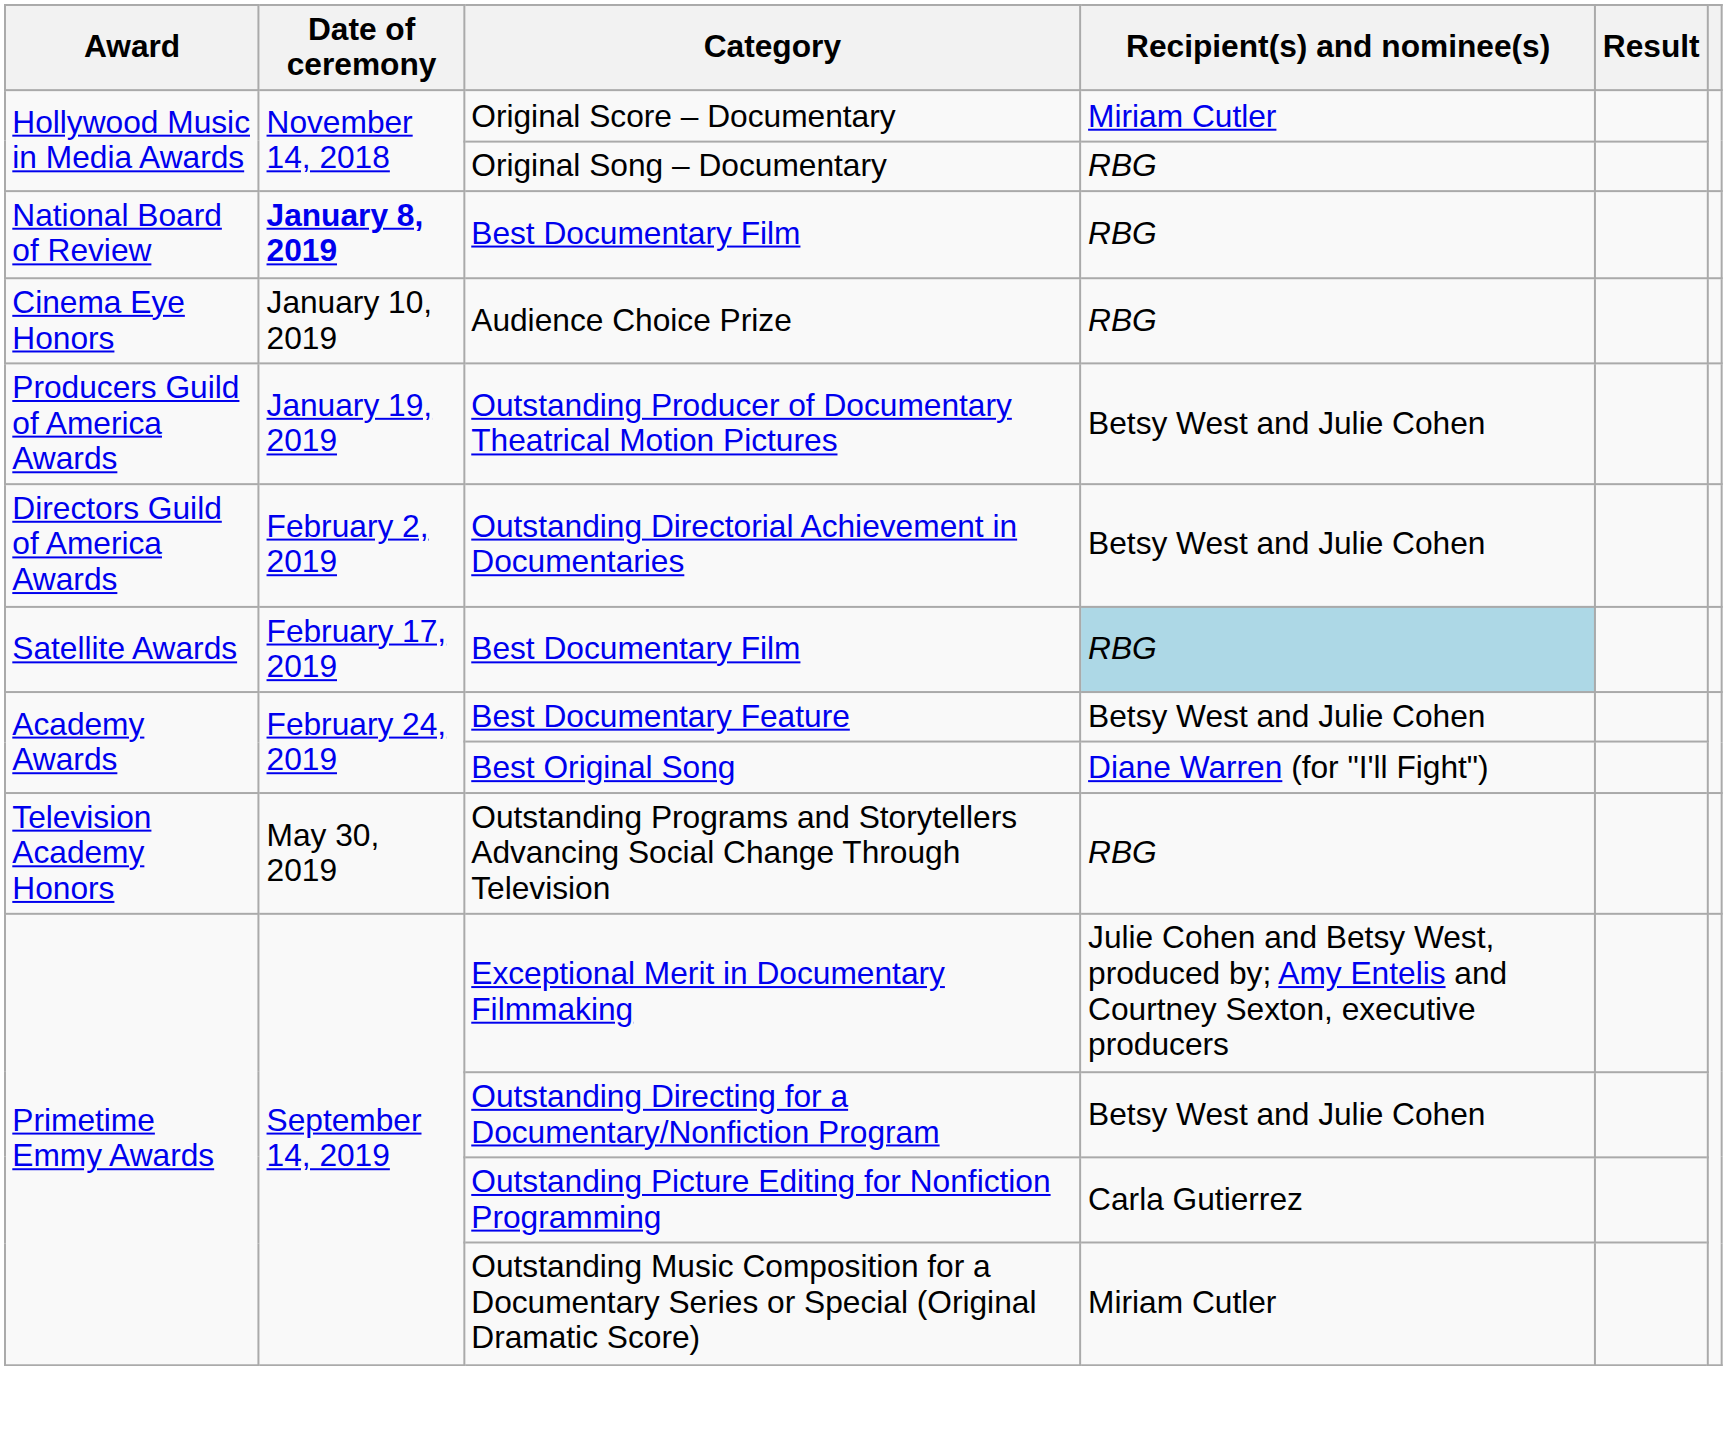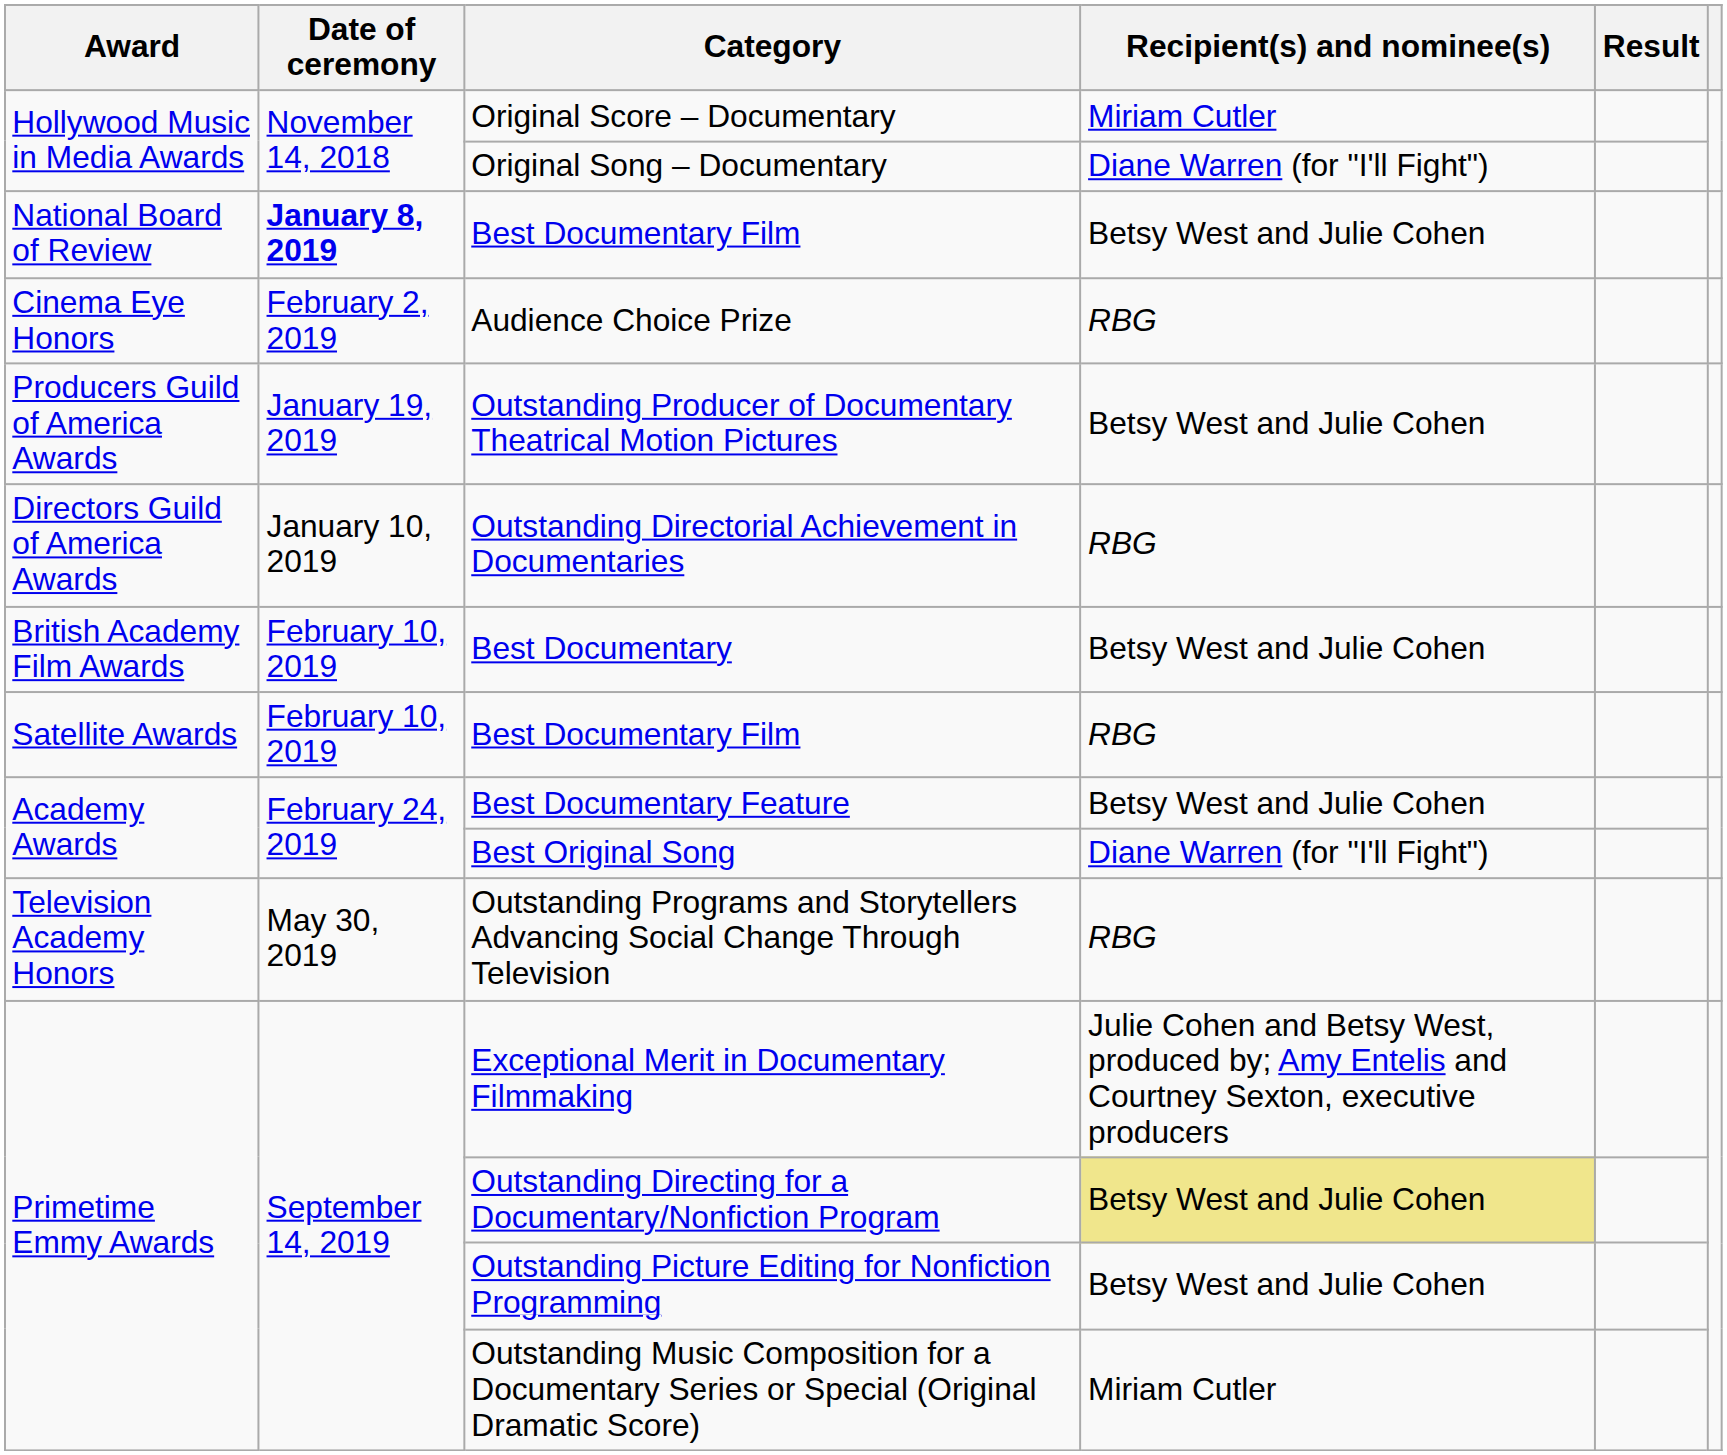Original Song – Documentary | Recipient(s) and nominee(s): RBG -> Diane Warren (for "I'll Fight")
National Board of Review / Best Documentary Film | Recipient(s) and nominee(s): RBG -> Betsy West and Julie Cohen
Audience Choice Prize | Date of ceremony: January 10, 2019 -> February 2, 2019
Outstanding Directorial Achievement in Documentaries | Date of ceremony: February 2, 2019 -> January 10, 2019
Outstanding Directorial Achievement in Documentaries | Recipient(s) and nominee(s): Betsy West and Julie Cohen -> RBG
+ row: British Academy Film Awards | February 10, 2019 | Best Documentary | Betsy West and Julie Cohen
Satellite Awards / Best Documentary Film | Date of ceremony: February 17, 2019 -> February 10, 2019
Satellite Awards / Best Documentary Film | Recipient(s) and nominee(s): lightblue background -> no background
Outstanding Directing for a Documentary/Nonfiction Program | Recipient(s) and nominee(s): no background -> khaki background
Outstanding Picture Editing for Nonfiction Programming | Recipient(s) and nominee(s): Carla Gutierrez -> Betsy West and Julie Cohen
